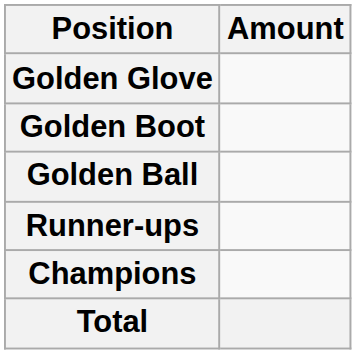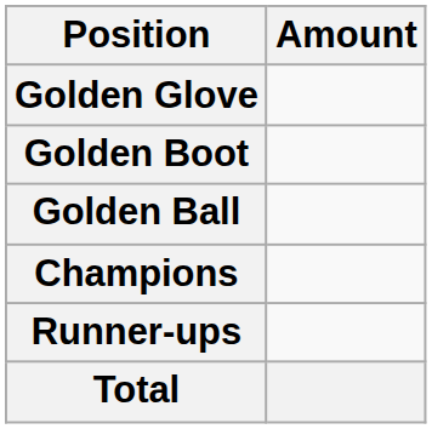rows swapped: Runner-ups <-> Champions
